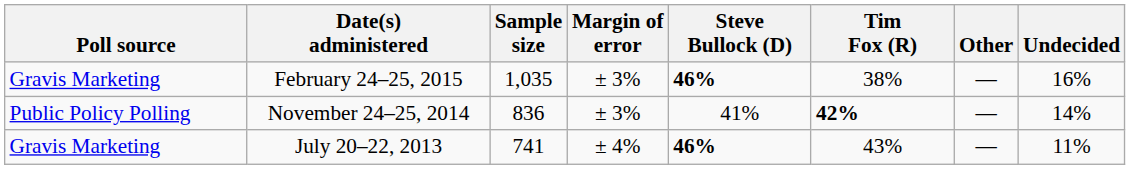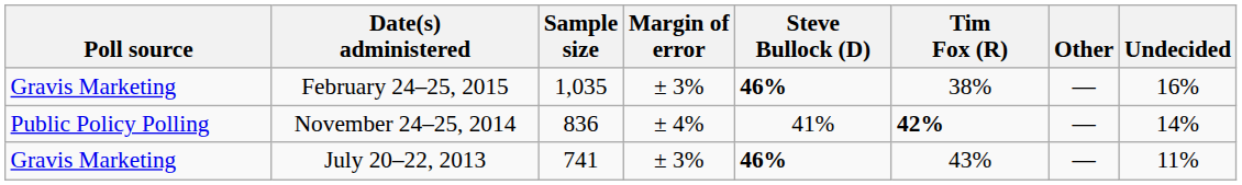November 24–25, 2014 | Margin of error: ± 3% -> ± 4%
July 20–22, 2013 | Margin of error: ± 4% -> ± 3%
